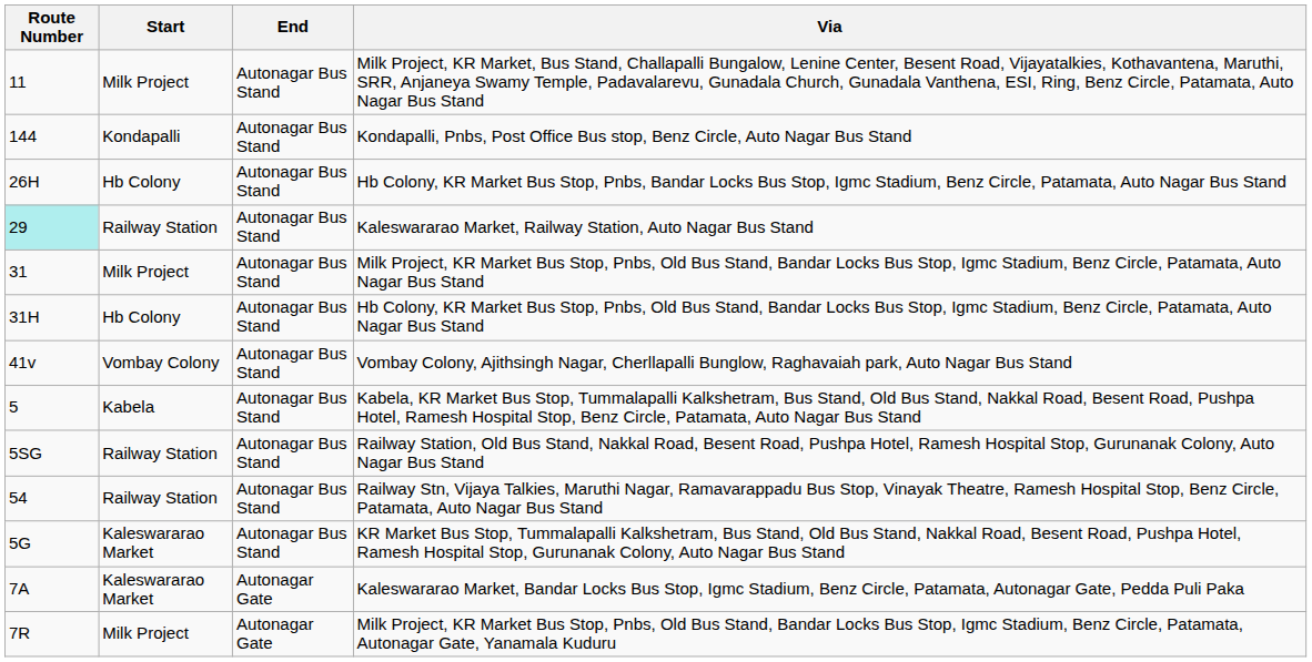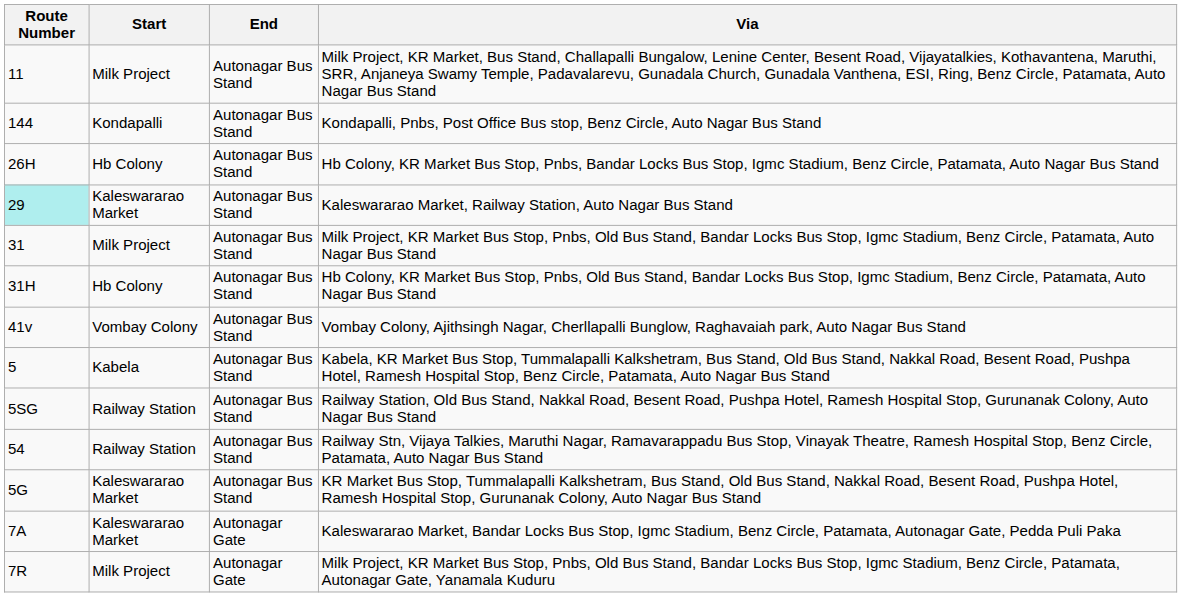Kaleswararao Market, Railway Station, Auto Nagar Bus Stand | Start: Railway Station -> Kaleswararao Market
